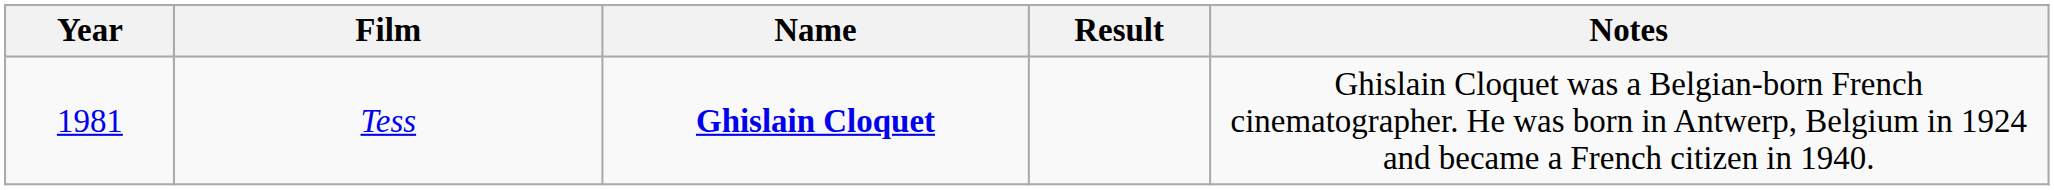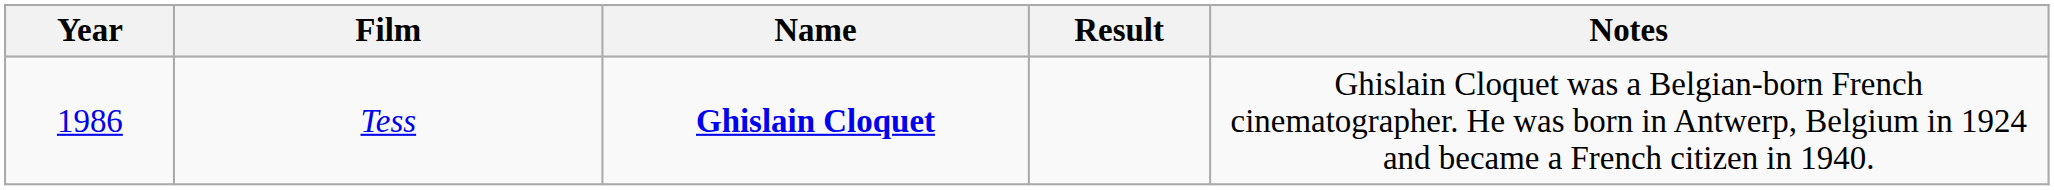Tess | Year: 1981 -> 1986
